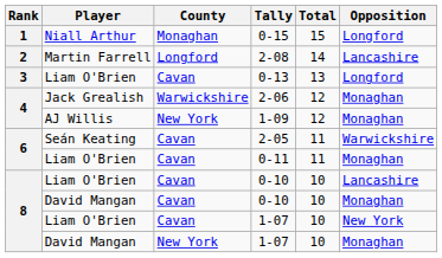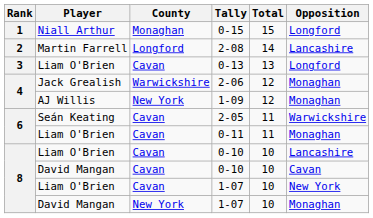David Mangan / 0-10 | Opposition: Monaghan -> Cavan
